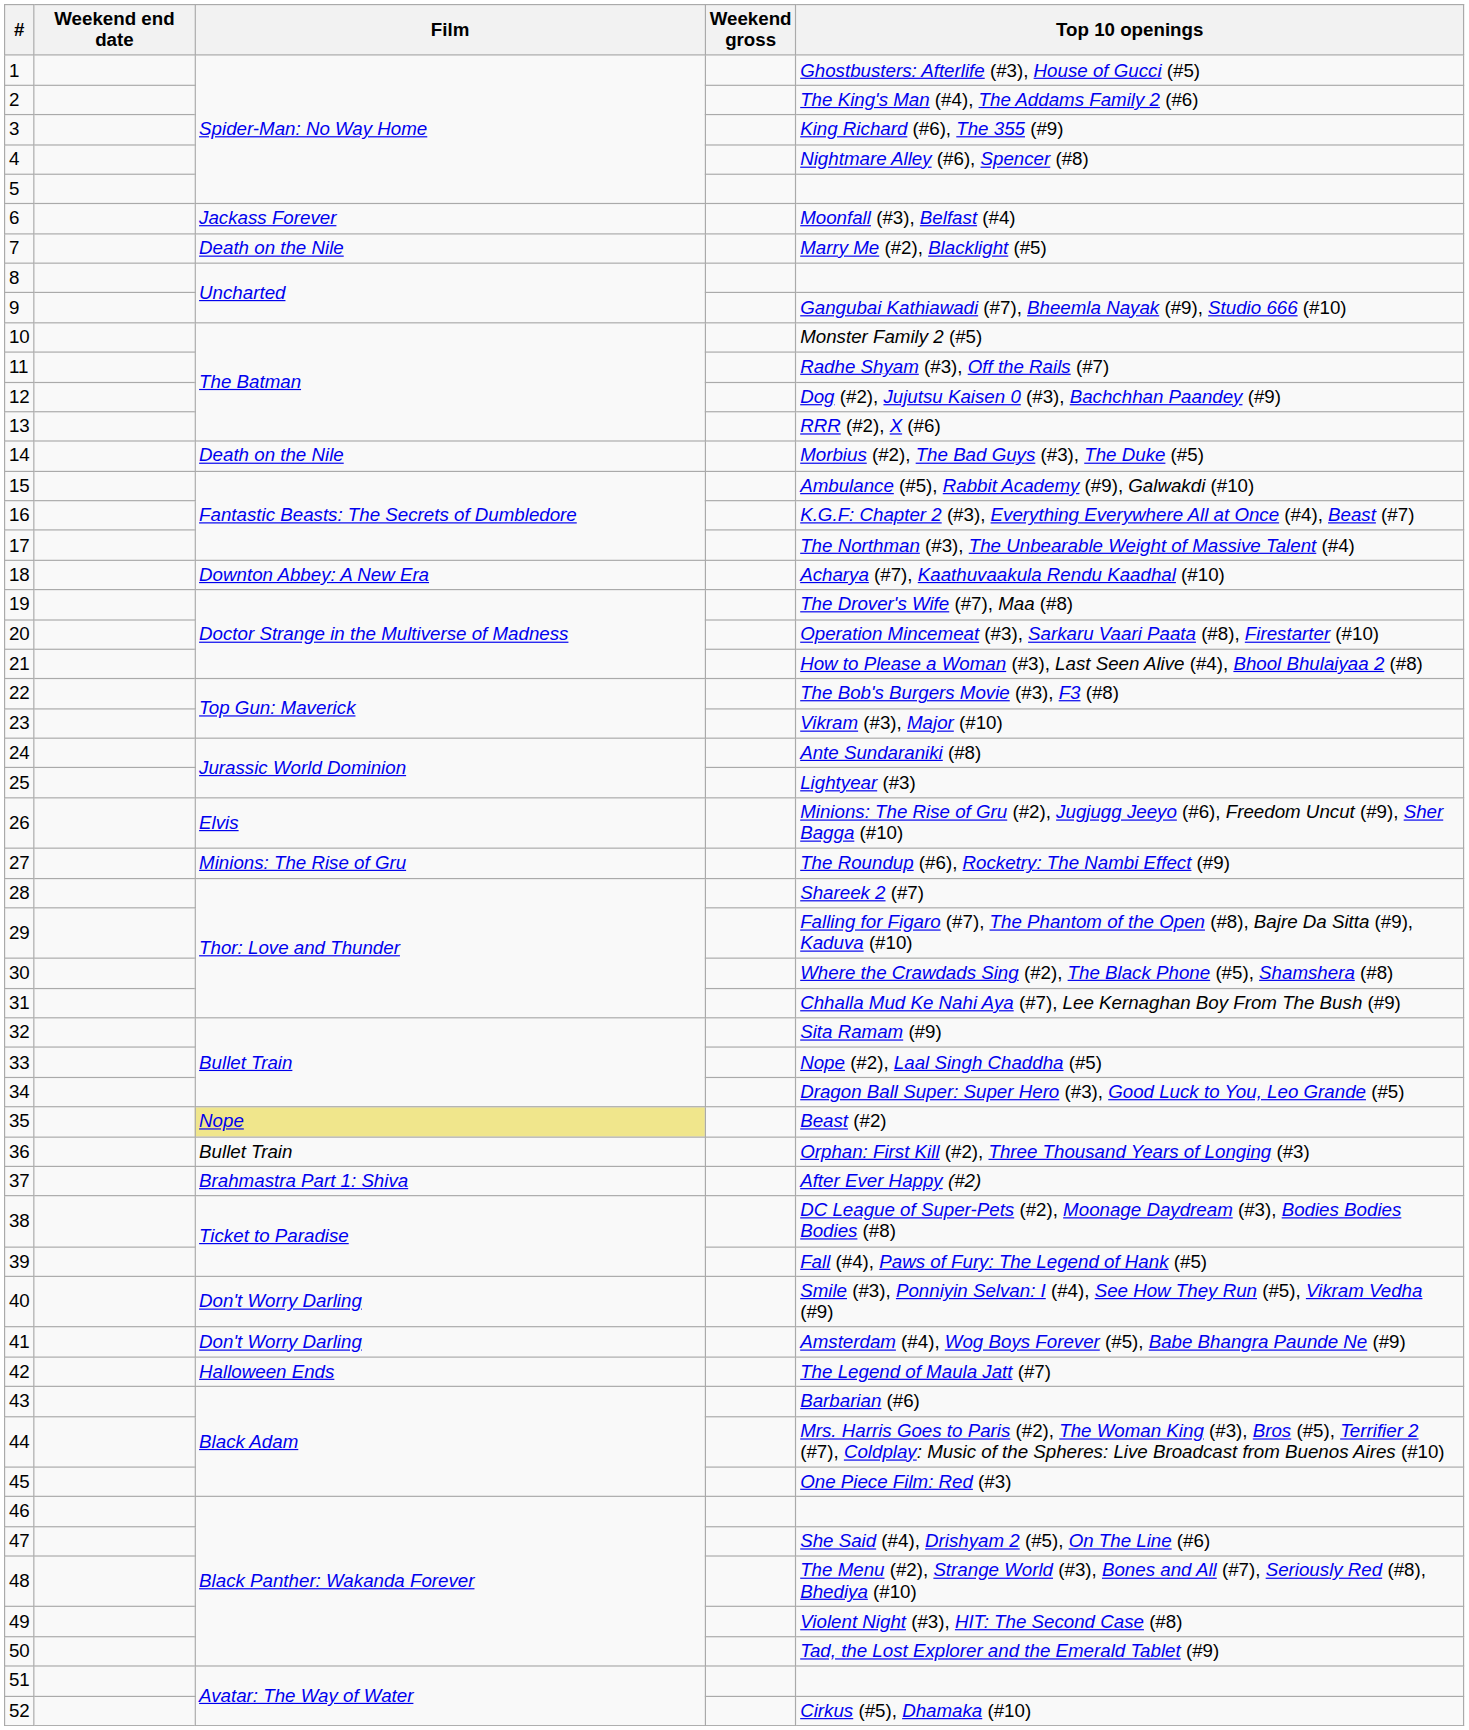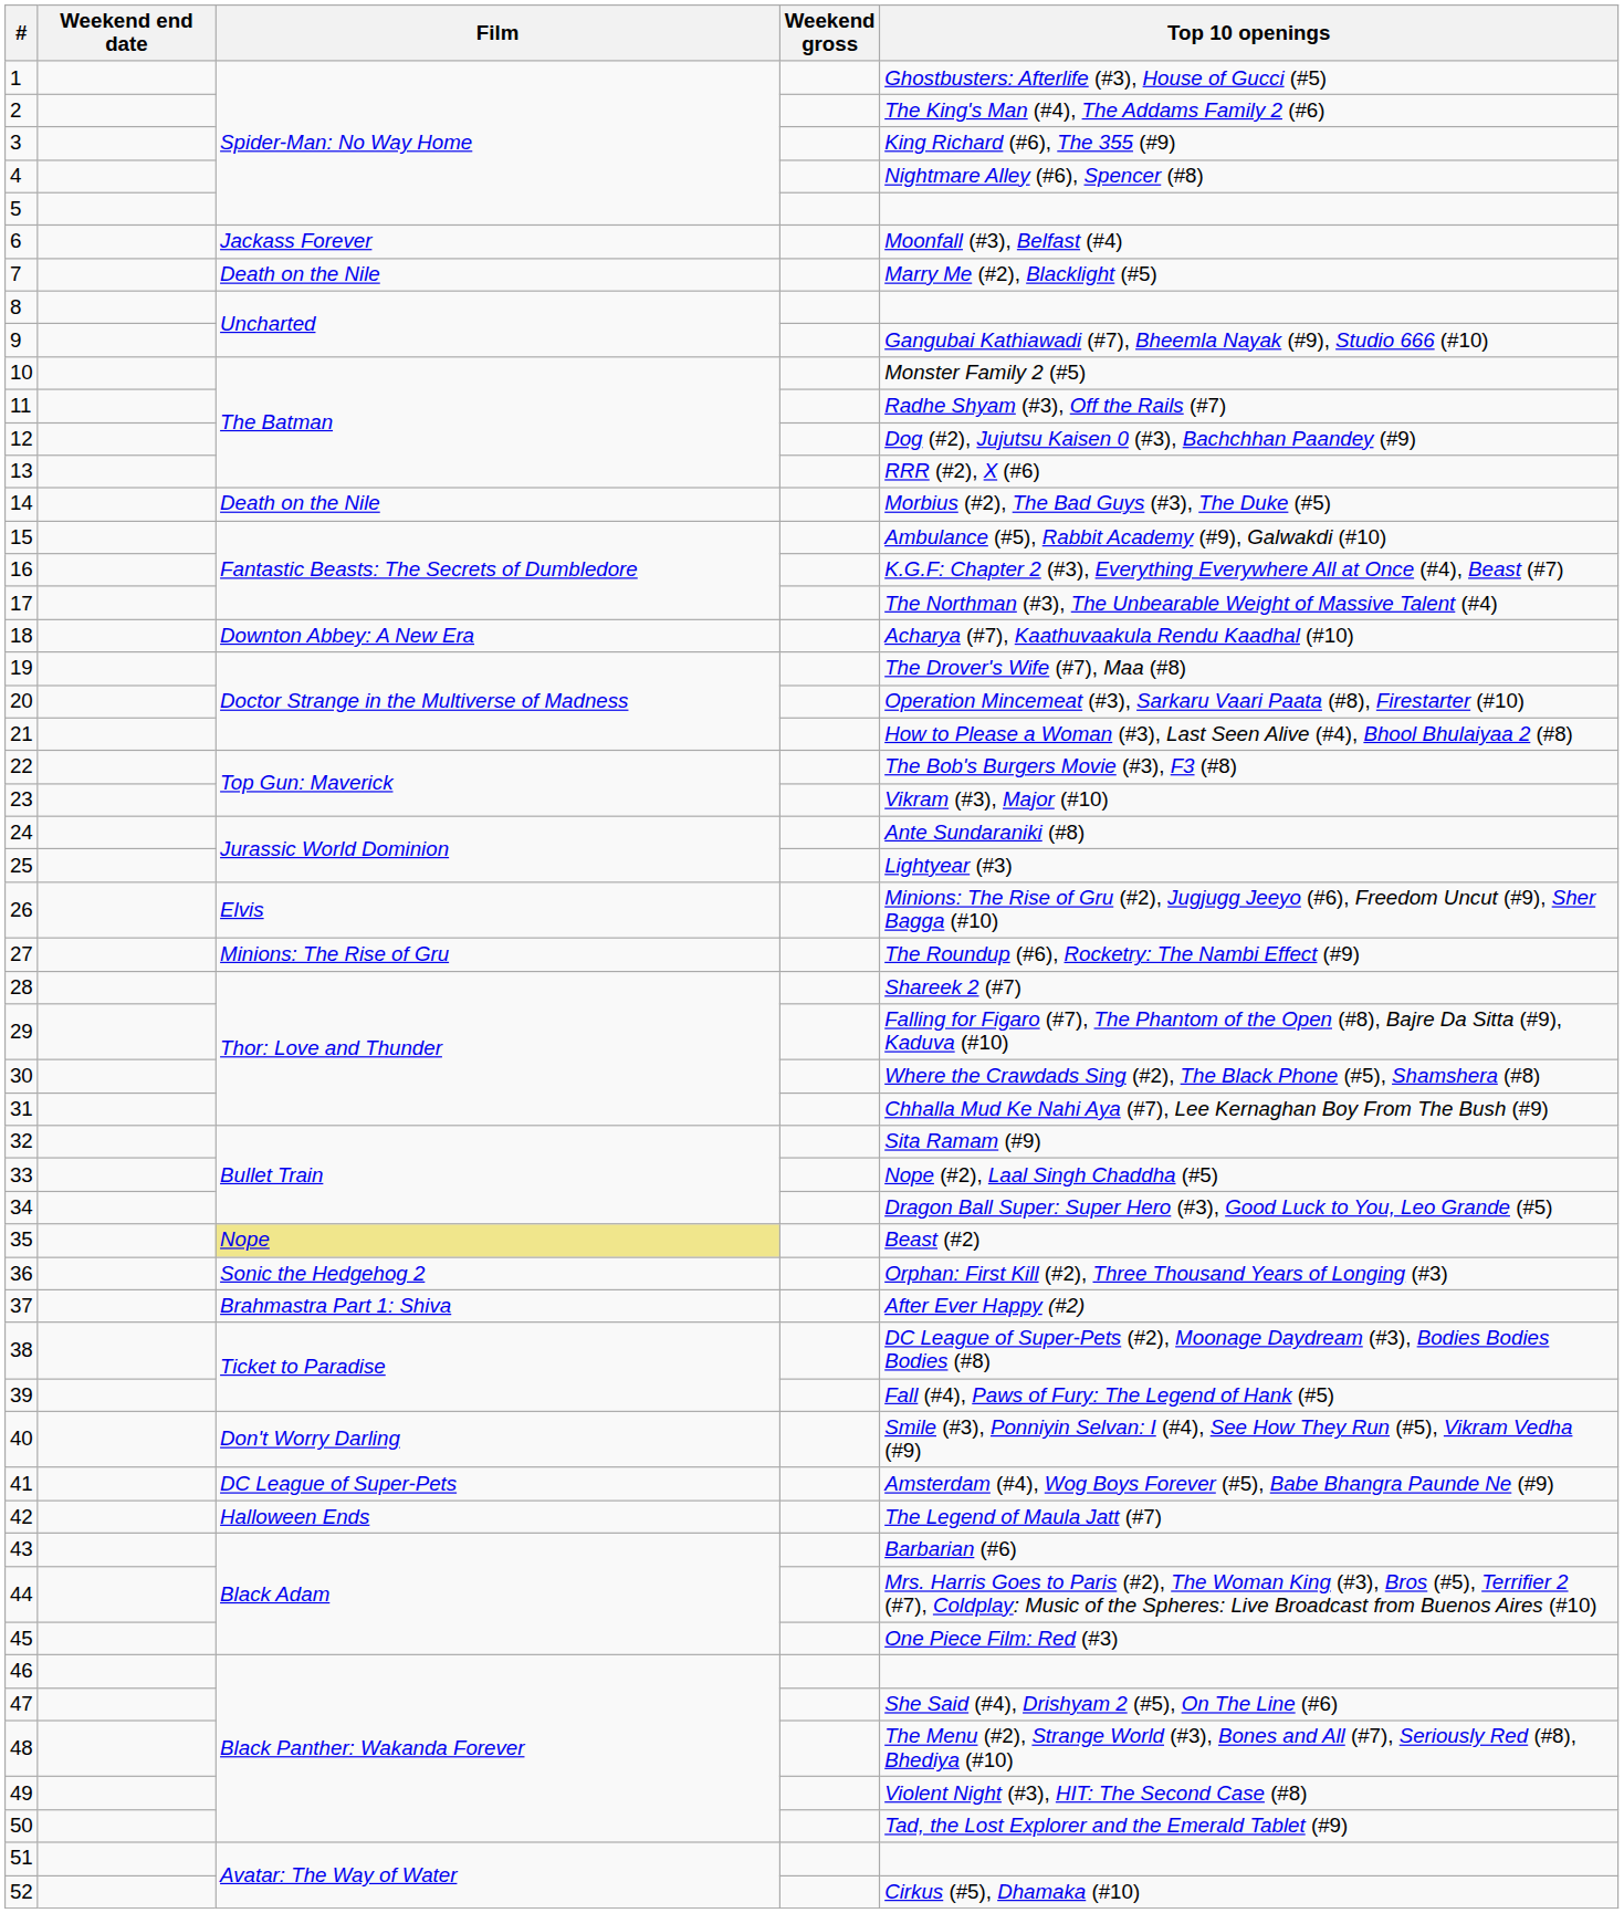36 | Film: Bullet Train -> Sonic the Hedgehog 2
41 | Film: Don't Worry Darling -> DC League of Super-Pets
